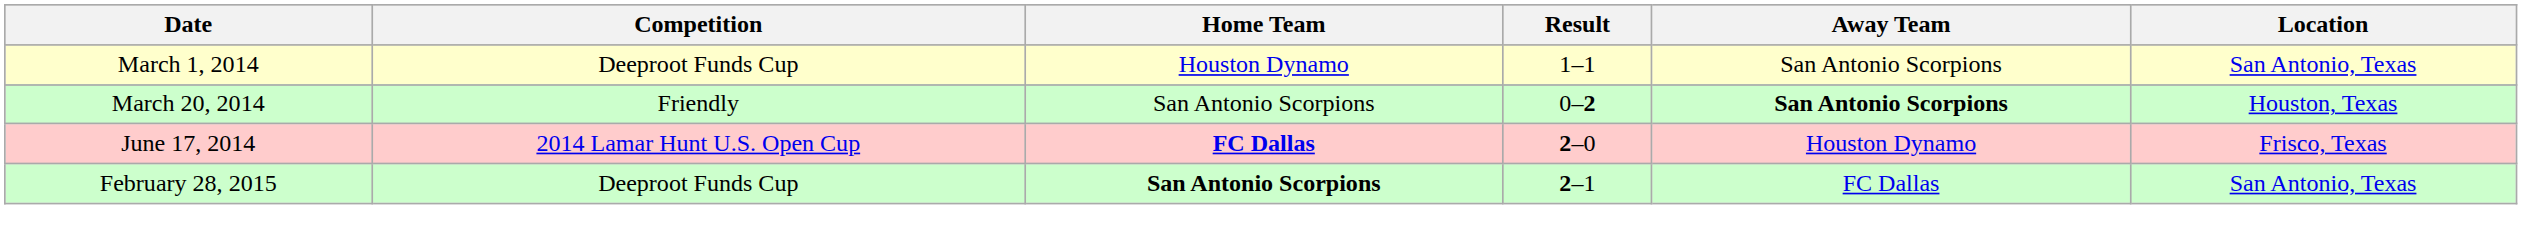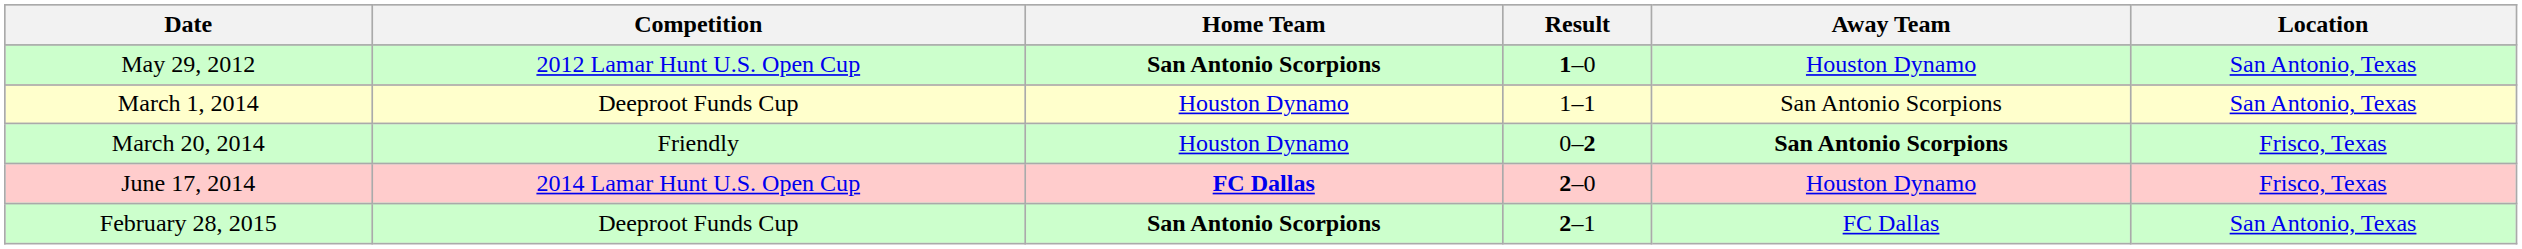+ row: May 29, 2012 | 2012 Lamar Hunt U.S. Open Cup | San Antonio Scorpions | 1–0 | Houston Dynamo | San Antonio, Texas
March 20, 2014 | Home Team: San Antonio Scorpions -> Houston Dynamo
March 20, 2014 | Location: Houston, Texas -> Frisco, Texas
